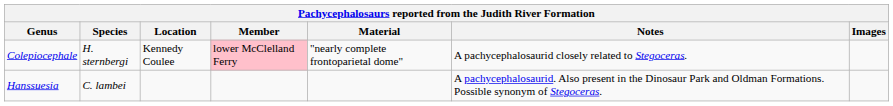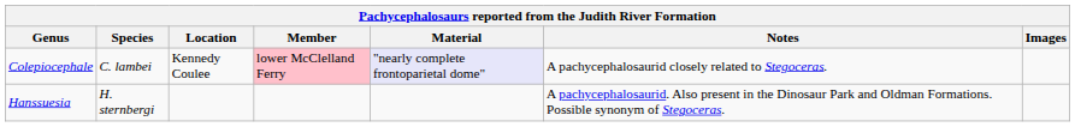Colepiocephale | Species: H. sternbergi -> C. lambei
Colepiocephale | Material: no background -> lavender background
Hanssuesia | Species: C. lambei -> H. sternbergi
